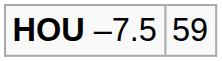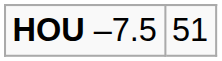HOU –7.5 | column 2: 59 -> 51
